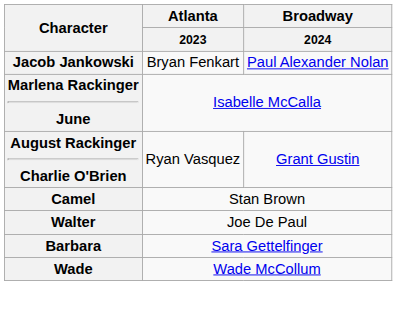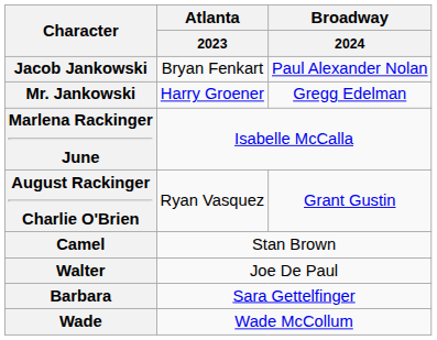+ row: Mr. Jankowski | Harry Groener | Gregg Edelman
